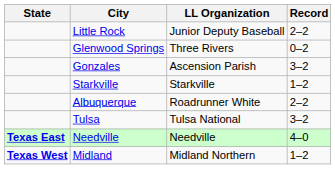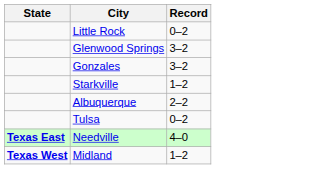- column: LL Organization | Junior Deputy Baseball | Three Rivers | Ascension Parish | Starkville | Roadrunner White | Tulsa National | Needville | Midland Northern
Little Rock | Record: 2–2 -> 0–2
Glenwood Springs | Record: 0–2 -> 3–2
Tulsa | Record: 3–2 -> 0–2
